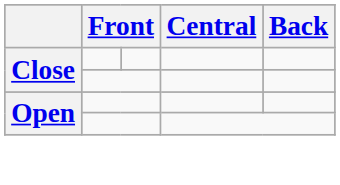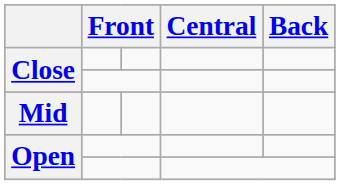+ row: Mid
